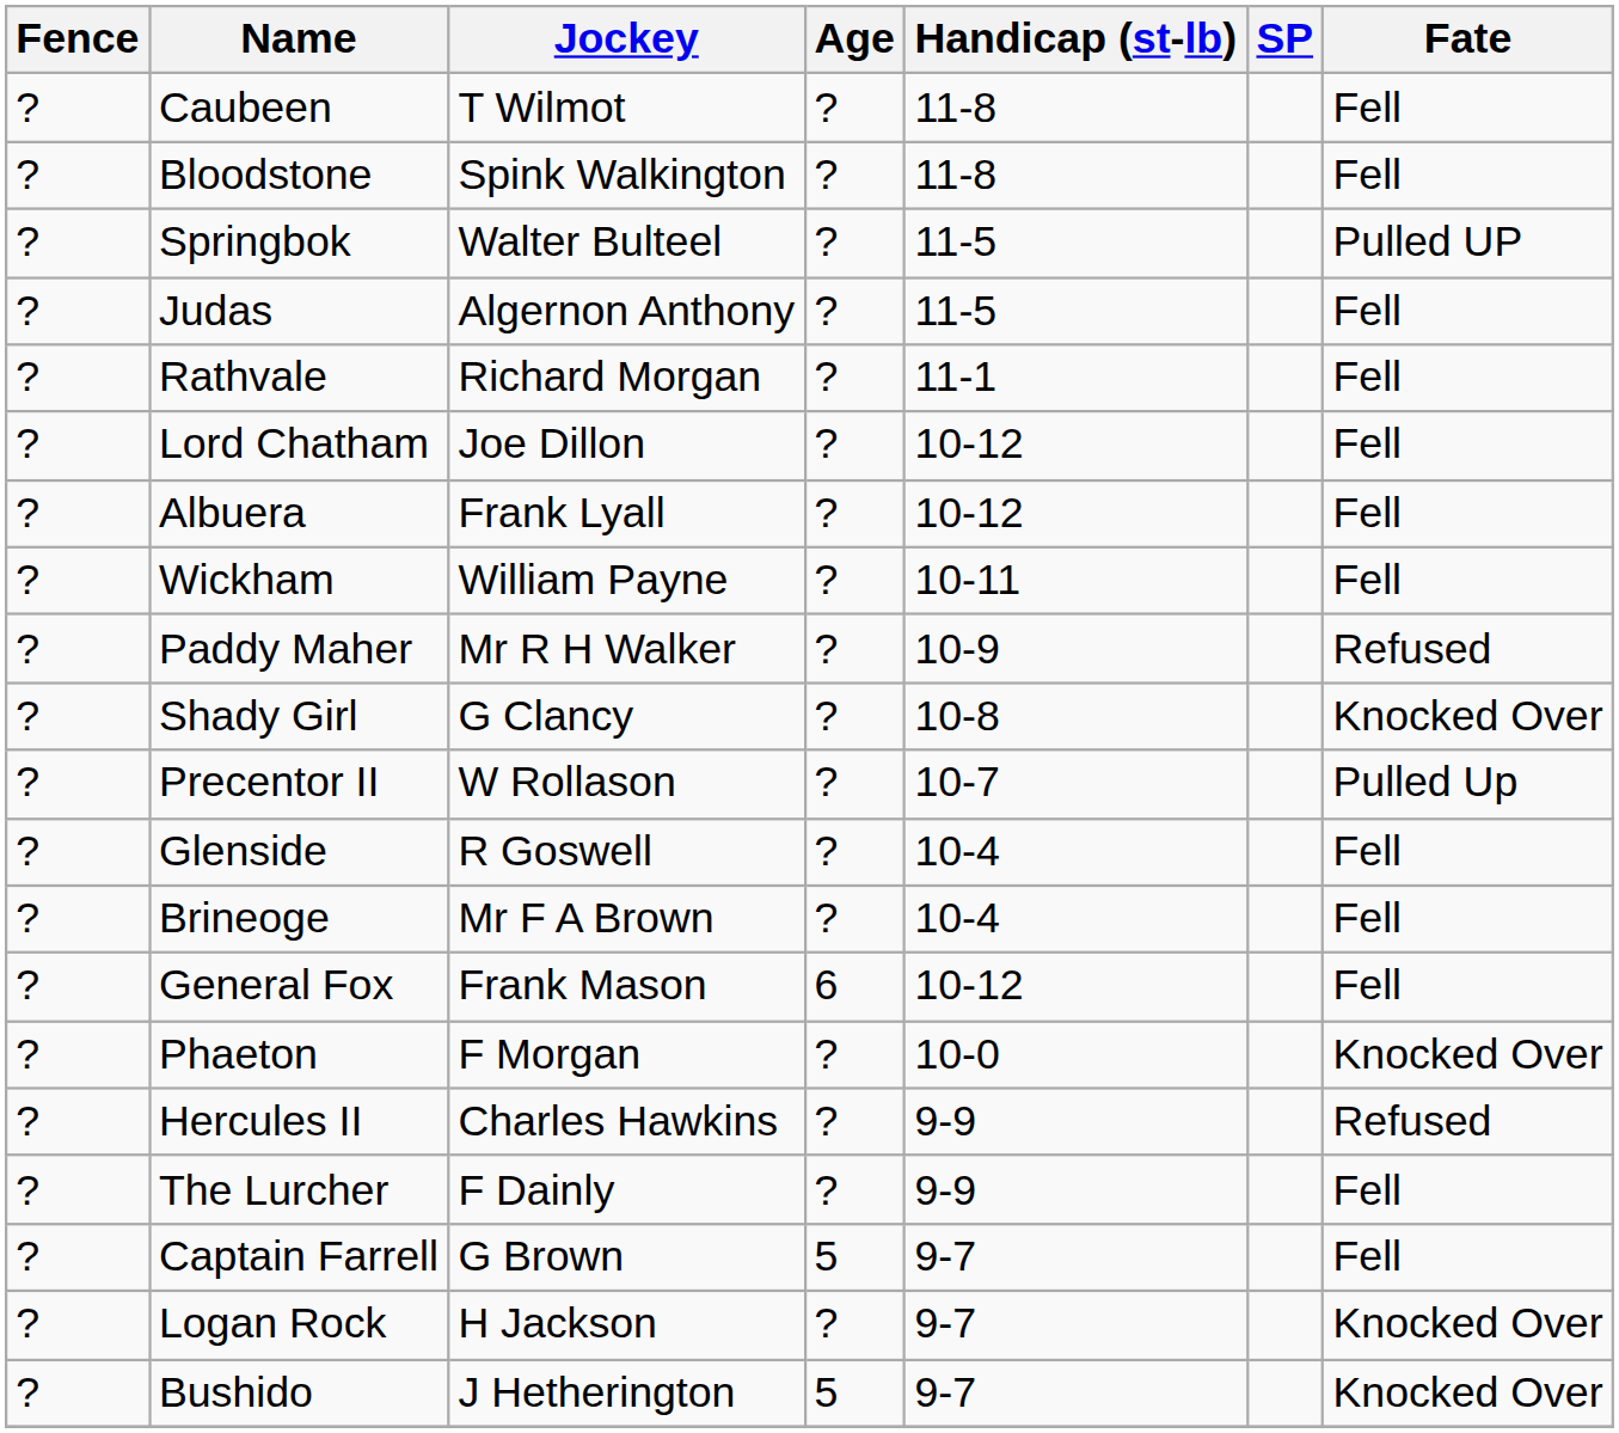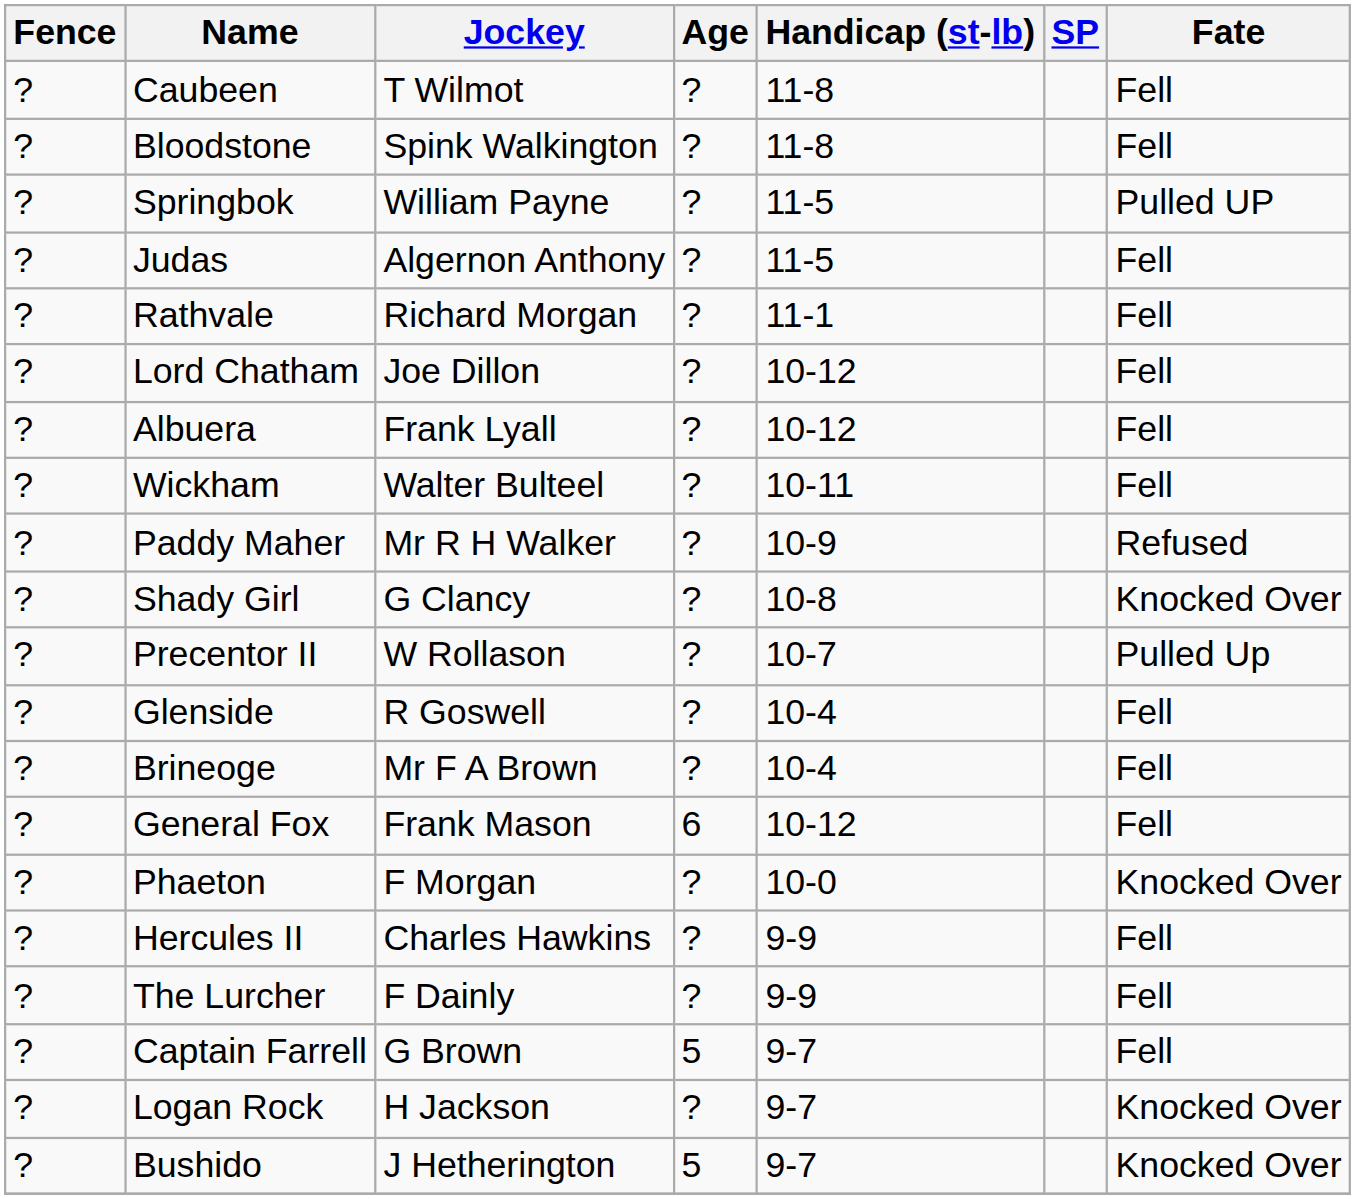Springbok | Jockey: Walter Bulteel -> William Payne
Wickham | Jockey: William Payne -> Walter Bulteel
Hercules II | Fate: Refused -> Fell
